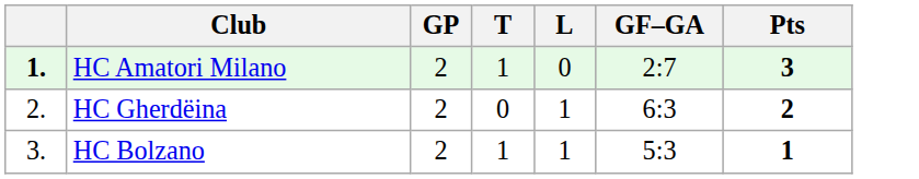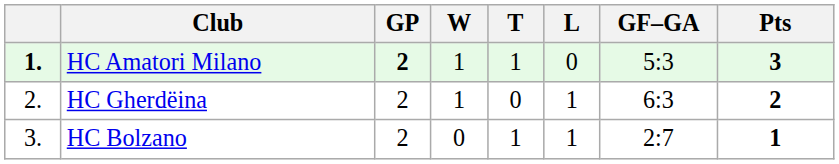+ column: W | 1 | 1 | 0
HC Amatori Milano | GP: normal -> bold
HC Amatori Milano | GF–GA: 2:7 -> 5:3
HC Bolzano | GF–GA: 5:3 -> 2:7
